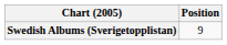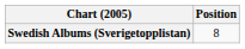Swedish Albums (Sverigetopplistan) | Position: 9 -> 8
